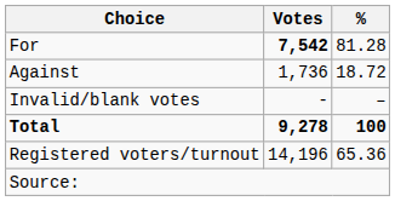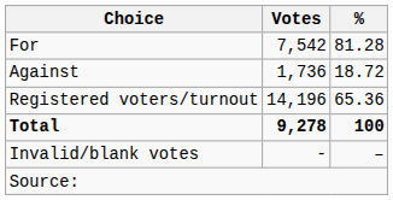For | Votes: bold -> normal
rows swapped: Invalid/blank votes <-> Registered voters/turnout
